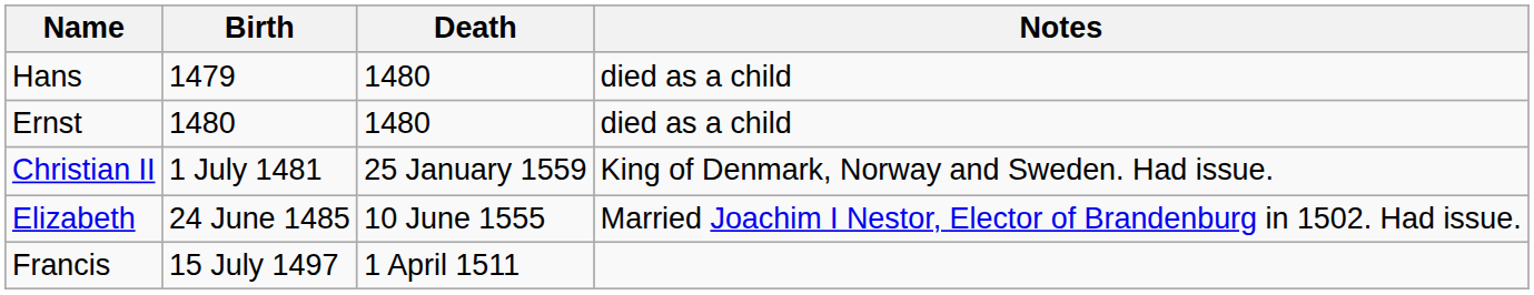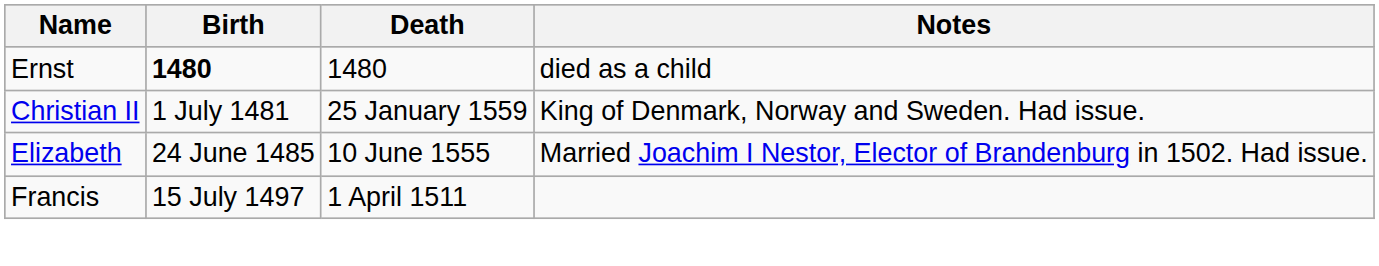- row: Hans | 1479 | 1480 | died as a child
Ernst | Birth: normal -> bold
